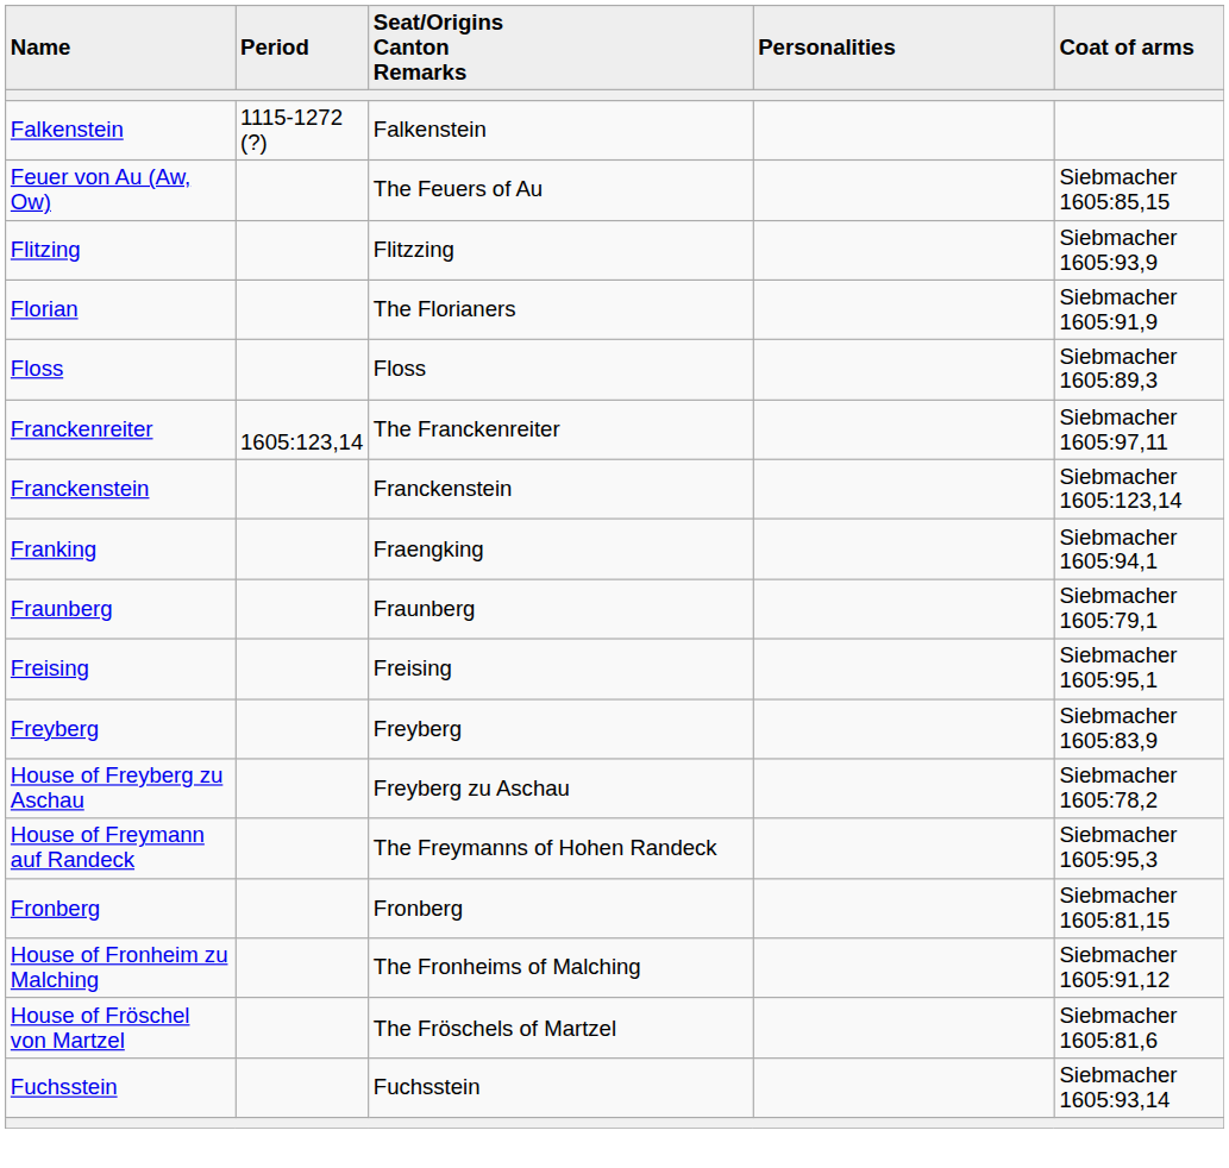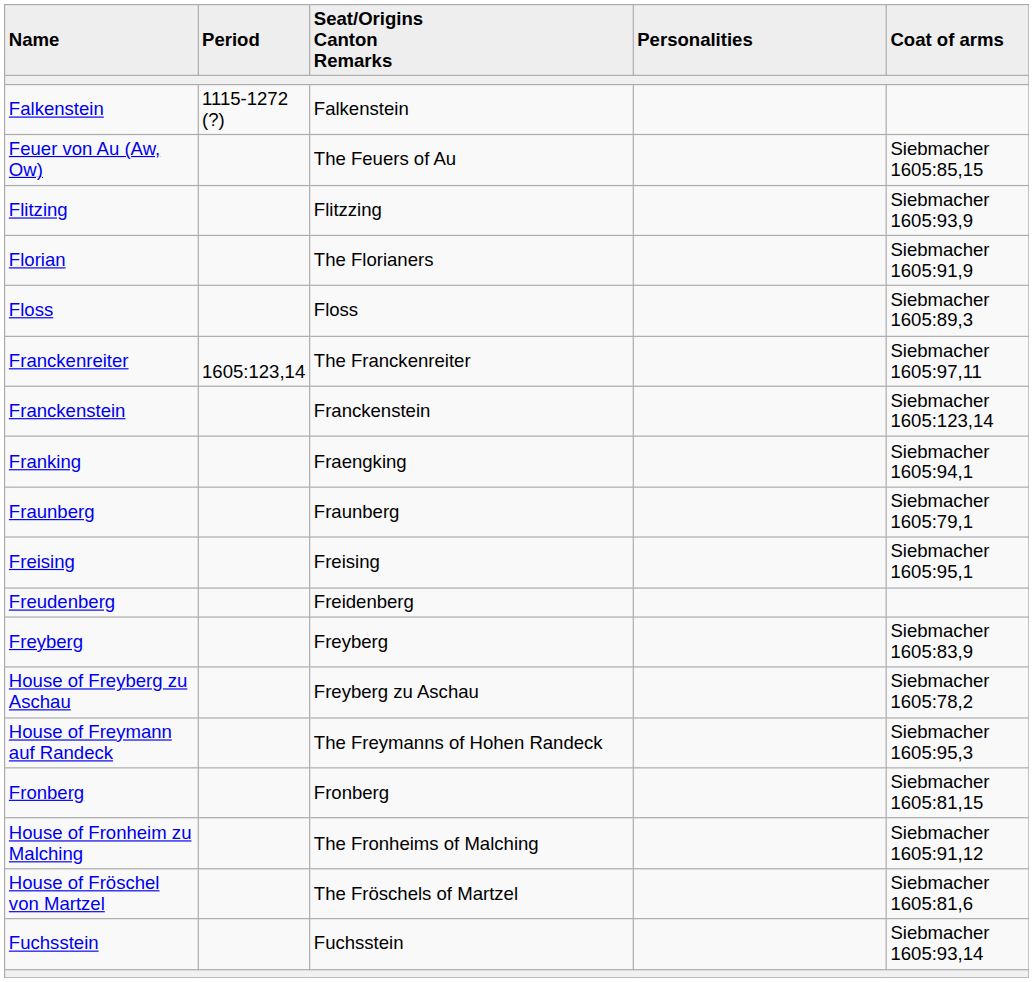+ row: Freudenberg | Freidenberg
